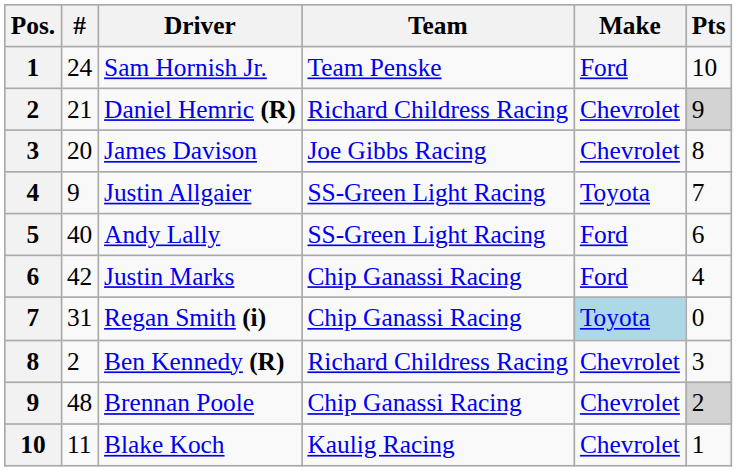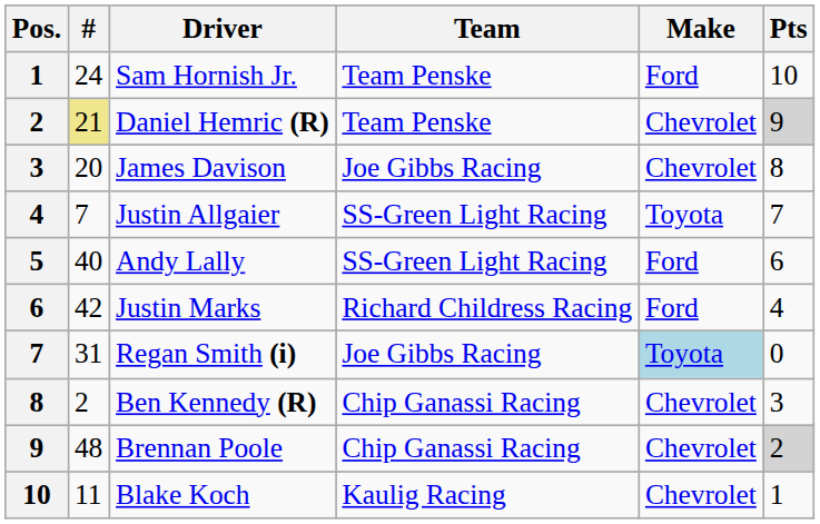Daniel Hemric (R) | #: no background -> khaki background
Daniel Hemric (R) | Team: Richard Childress Racing -> Team Penske
Justin Allgaier | #: 9 -> 7
Justin Marks | Team: Chip Ganassi Racing -> Richard Childress Racing
Regan Smith (i) | Team: Chip Ganassi Racing -> Joe Gibbs Racing
Ben Kennedy (R) | Team: Richard Childress Racing -> Chip Ganassi Racing
